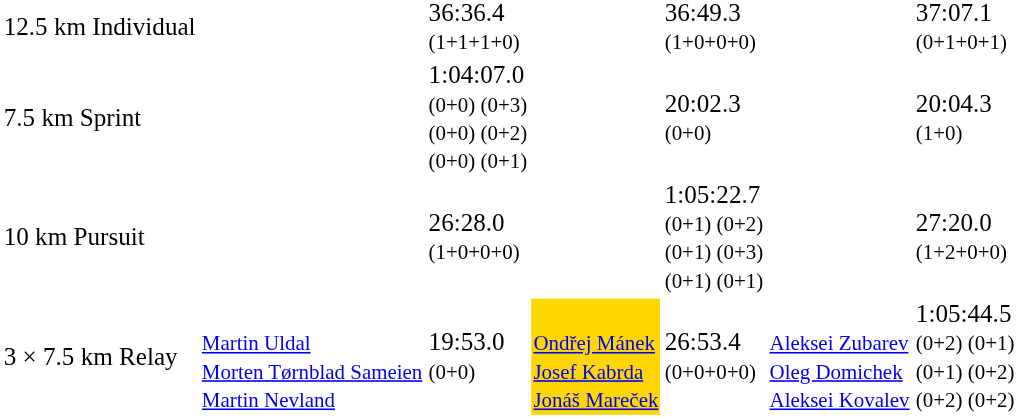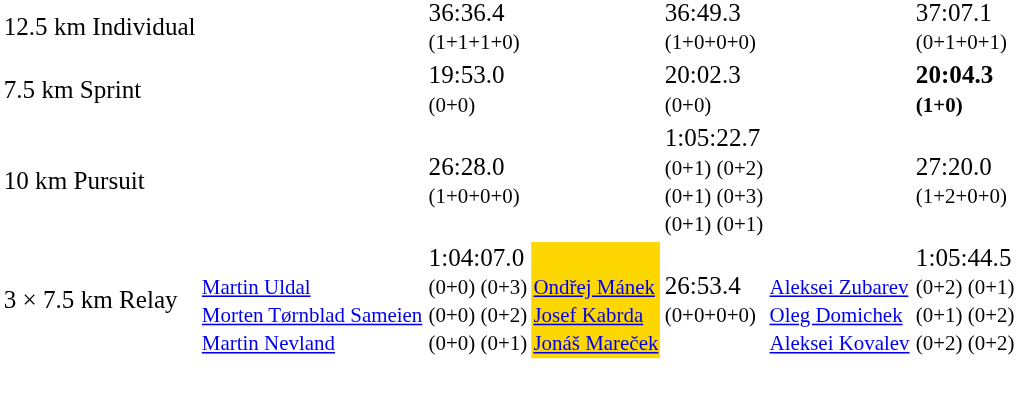7.5 km Sprint | column 3: 1:04:07.0 (0+0) (0+3) (0+0) (0+2) (0+0) (0+1) -> 19:53.0 (0+0)
7.5 km Sprint | column 7: normal -> bold
3 × 7.5 km Relay | column 3: 19:53.0 (0+0) -> 1:04:07.0 (0+0) (0+3) (0+0) (0+2) (0+0) (0+1)
